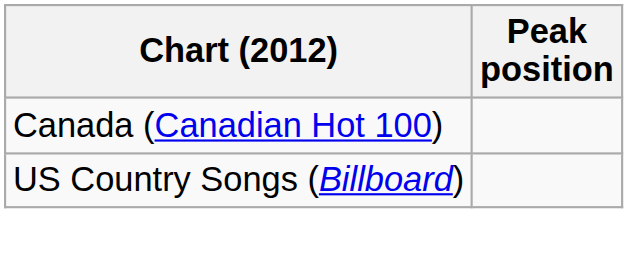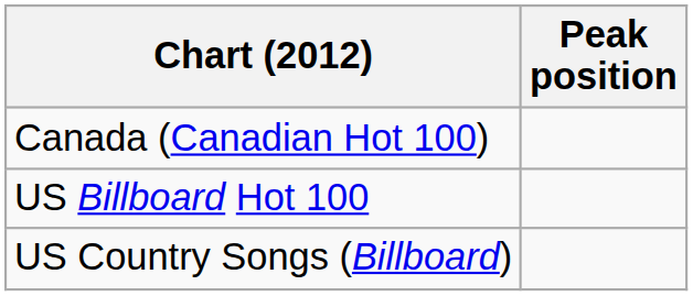+ row: US Billboard Hot 100
